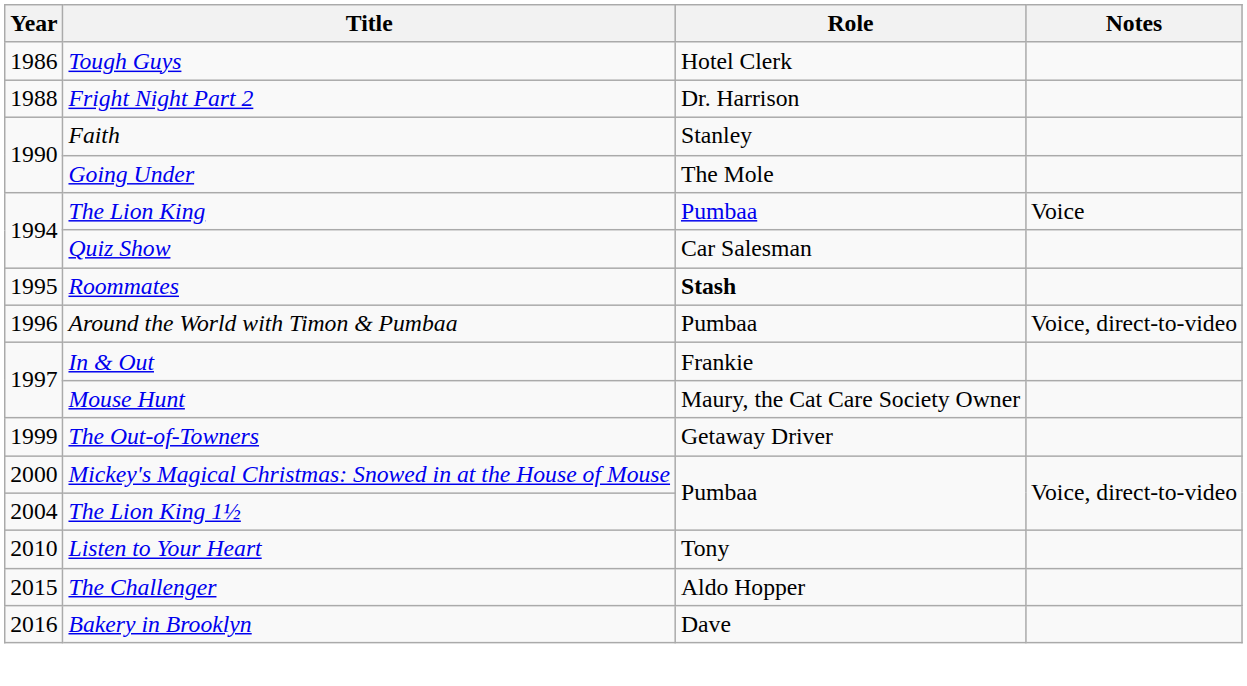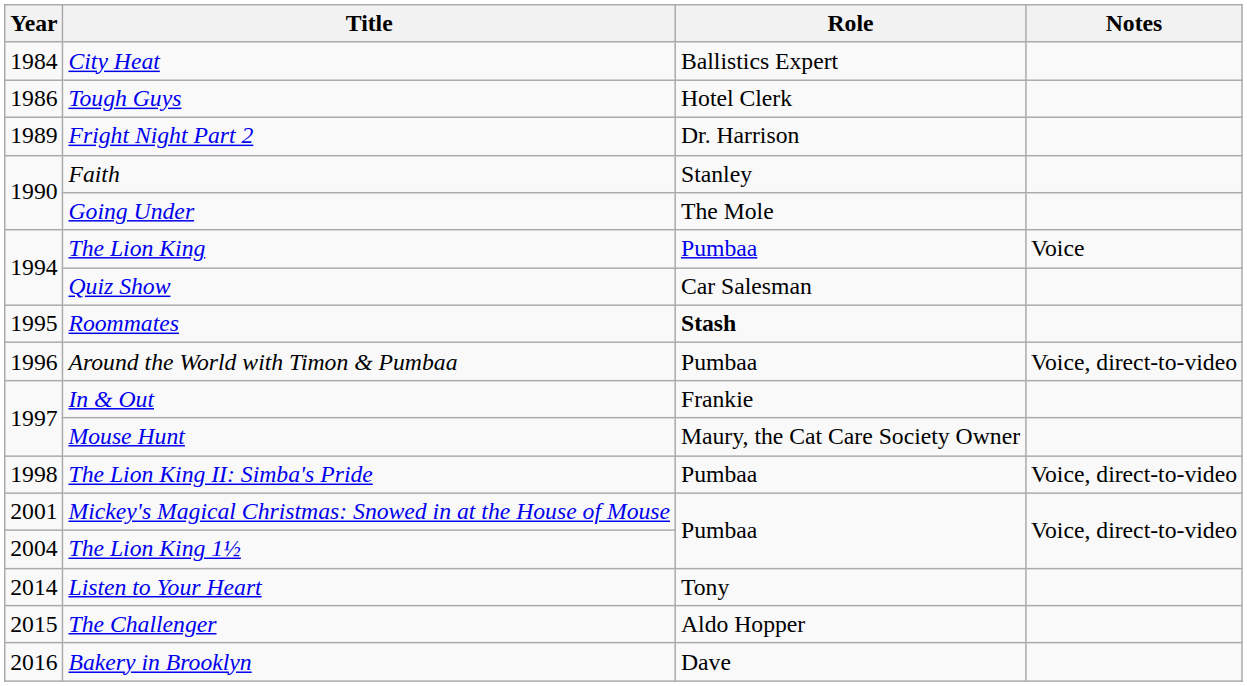+ row: 1984 | City Heat | Ballistics Expert
Fright Night Part 2 | Year: 1988 -> 1989
+ row: 1998 | The Lion King II: Simba's Pride | Pumbaa | Voice, direct-to-video
- row: 1999 | The Out-of-Towners | Getaway Driver
Mickey's Magical Christmas: Snowed in at the House of Mouse | Year: 2000 -> 2001
Listen to Your Heart | Year: 2010 -> 2014
